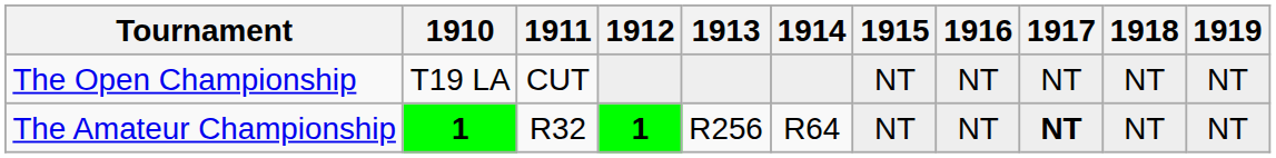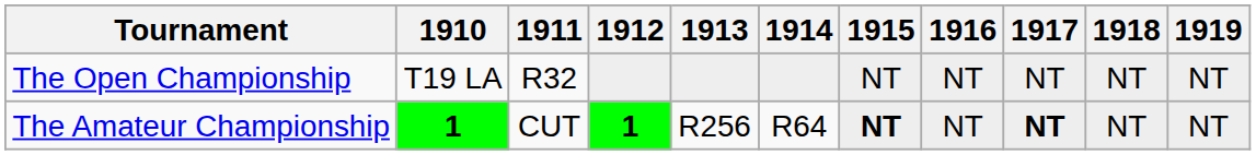The Open Championship | 1911: CUT -> R32
The Amateur Championship | 1911: R32 -> CUT
The Amateur Championship | 1915: normal -> bold
